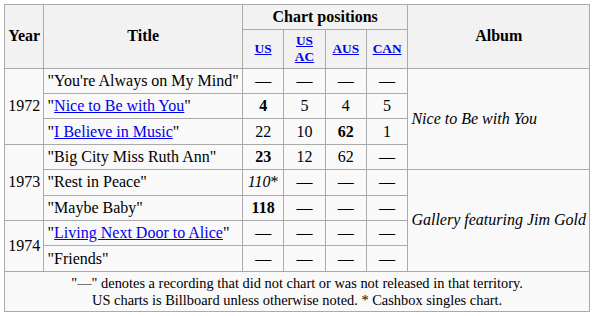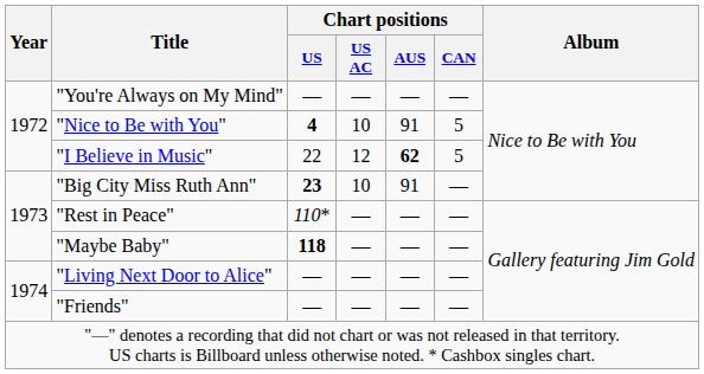"Nice to Be with You" | Chart positions / US AC: 5 -> 10
"Nice to Be with You" | Chart positions / AUS: 4 -> 91
"I Believe in Music" | Chart positions / US AC: 10 -> 12
"I Believe in Music" | Chart positions / CAN: 1 -> 5
"Big City Miss Ruth Ann" | Chart positions / US AC: 12 -> 10
"Big City Miss Ruth Ann" | Chart positions / AUS: 62 -> 91
